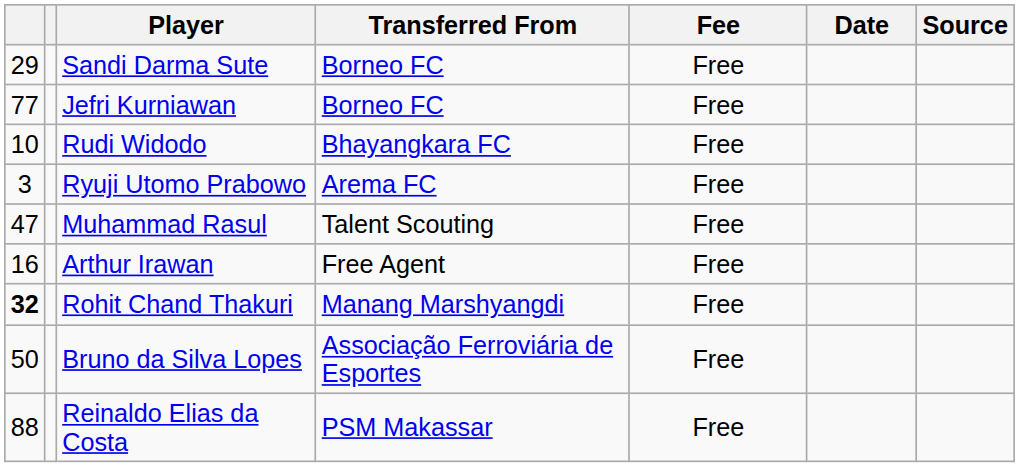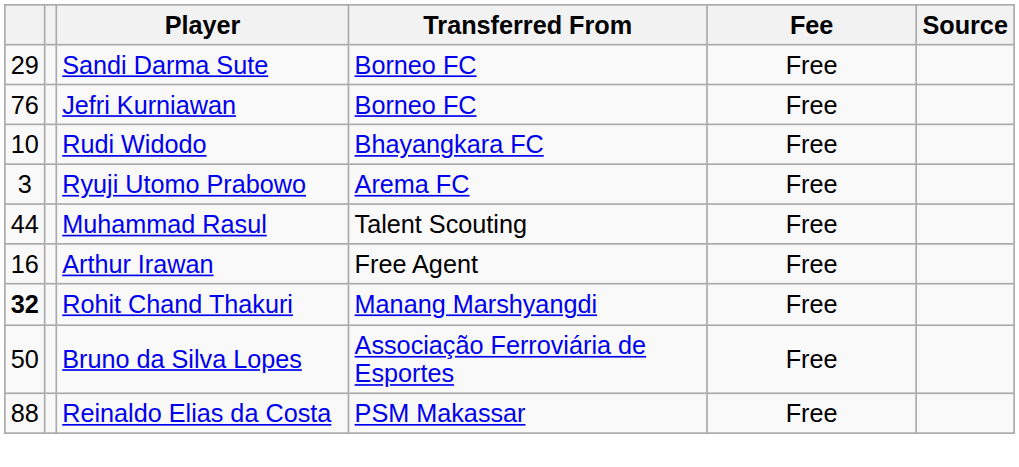- column: Date
Jefri Kurniawan | column 1: 77 -> 76
Muhammad Rasul | column 1: 47 -> 44
